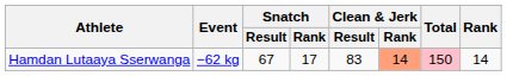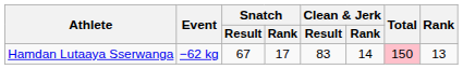Hamdan Lutaaya Sserwanga | Clean & Jerk / Rank: lightsalmon background -> no background
Hamdan Lutaaya Sserwanga | Rank: 14 -> 13
